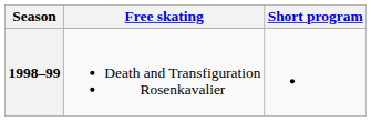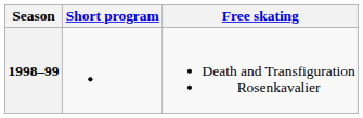columns swapped: Short program <-> Free skating
